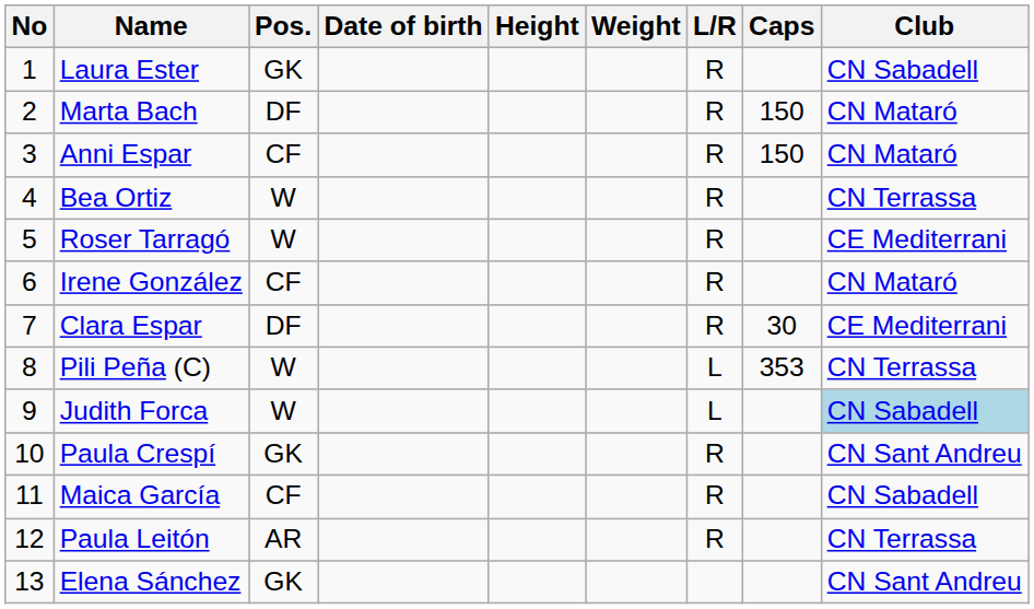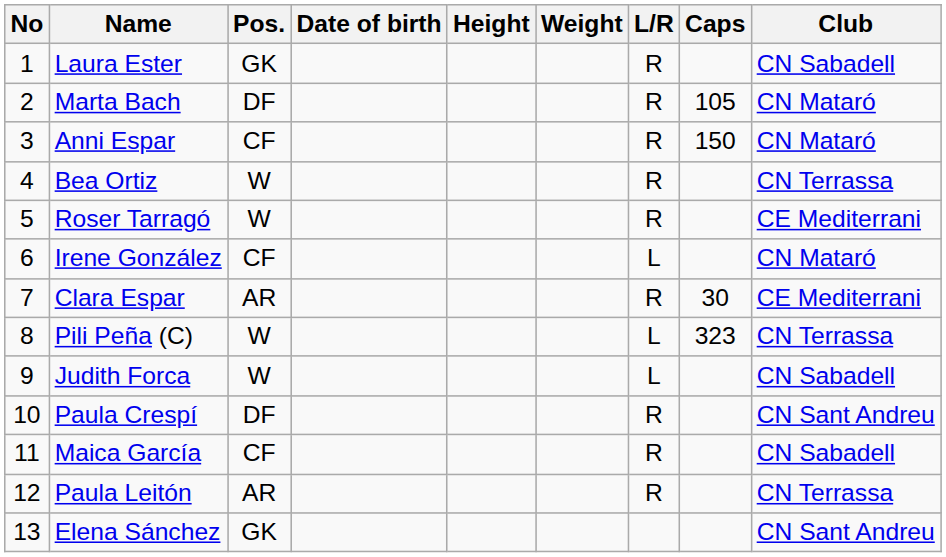Marta Bach | Caps: 150 -> 105
Irene González | L/R: R -> L
Clara Espar | Pos.: DF -> AR
Pili Peña (C) | Caps: 353 -> 323
Judith Forca | Club: lightblue background -> no background
Paula Crespí | Pos.: GK -> DF
